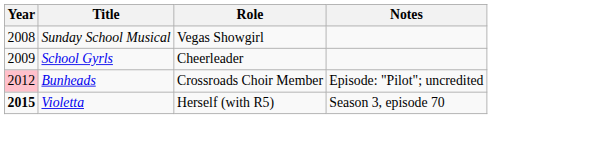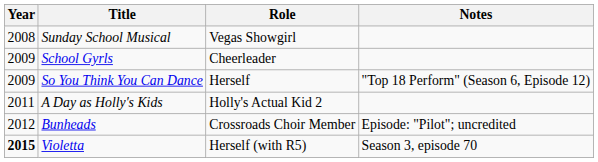+ row: 2009 | So You Think You Can Dance | Herself | "Top 18 Perform" (Season 6, Episode 12)
+ row: 2011 | A Day as Holly's Kids | Holly's Actual Kid 2
Bunheads | Year: pink background -> no background
